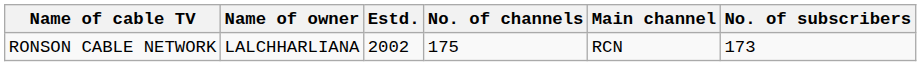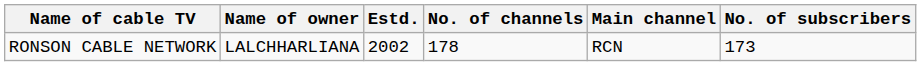RONSON CABLE NETWORK | No. of channels: 175 -> 178
